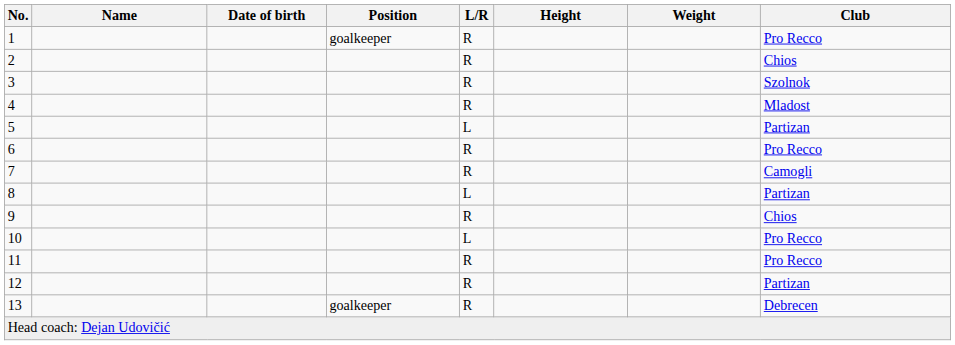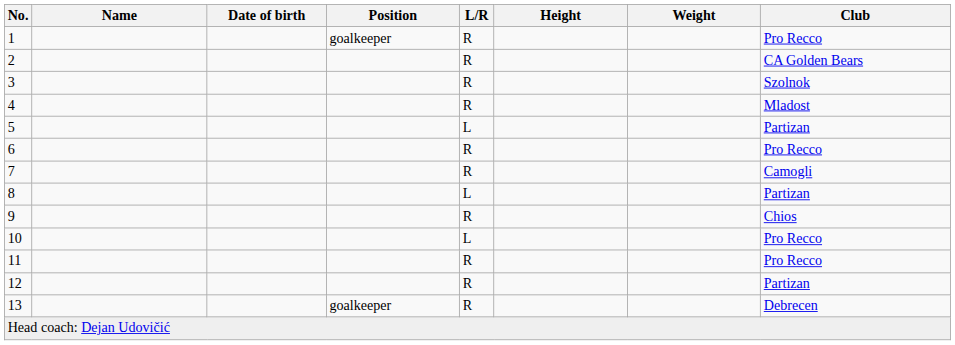2 | Club: Chios -> CA Golden Bears
